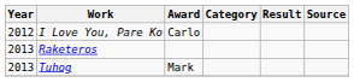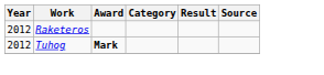- row: 2012 | I Love You, Pare Ko | Carlo
Raketeros | Year: 2013 -> 2012
Tuhog | Year: 2013 -> 2012
Tuhog | Award: normal -> bold
